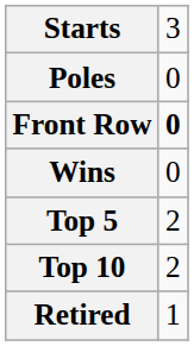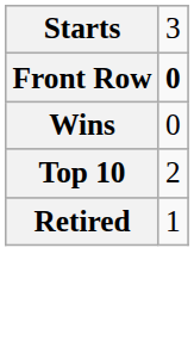- row: Poles | 0
- row: Top 5 | 2
